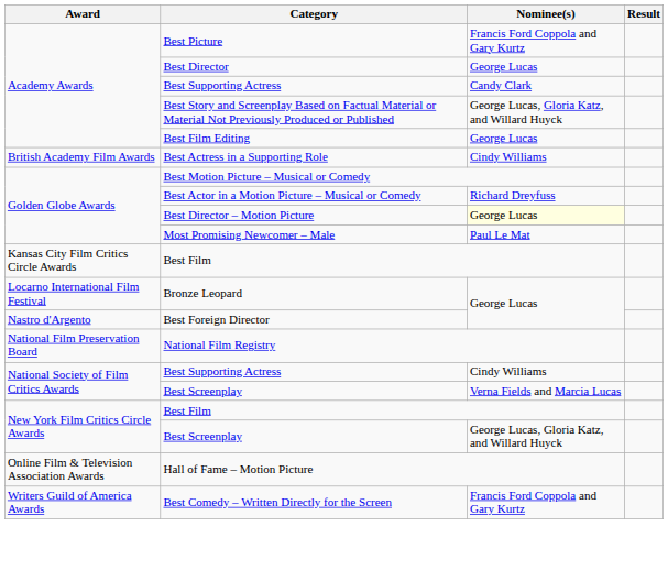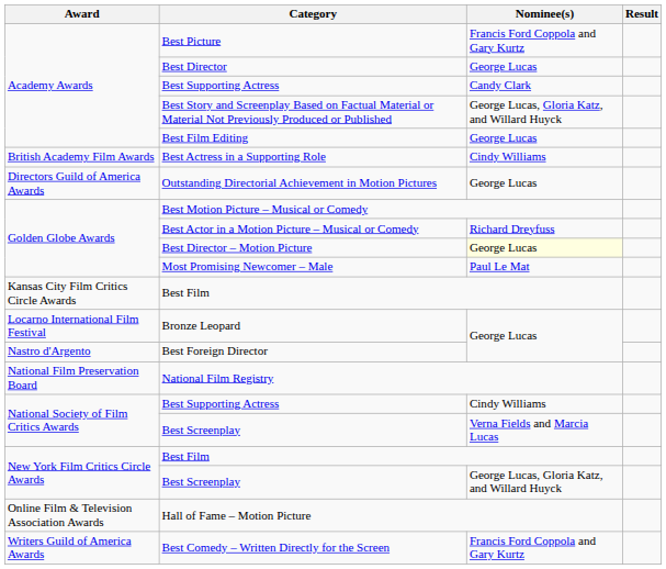+ row: Directors Guild of America Awards | Outstanding Directorial Achievement in Motion Pictures | George Lucas
